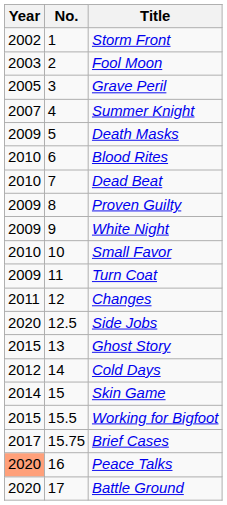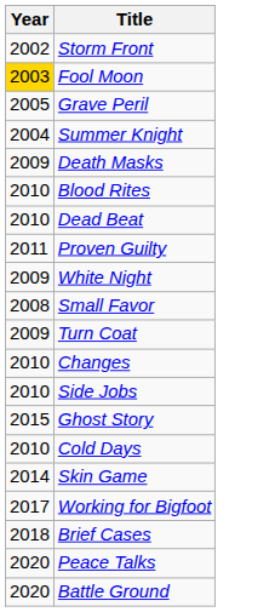- column: No. | 1 | 2 | 3 | 4 | 5 | 6 | 7 | 8 | 9 | 10 | 11 | 12 | 12.5 | 13 | 14 | 15 | 15.5 | 15.75 | 16 | 17
Fool Moon | Year: no background -> gold background
Summer Knight | Year: 2007 -> 2004
Proven Guilty | Year: 2009 -> 2011
Small Favor | Year: 2010 -> 2008
Changes | Year: 2011 -> 2010
Side Jobs | Year: 2020 -> 2010
Cold Days | Year: 2012 -> 2010
Working for Bigfoot | Year: 2015 -> 2017
Brief Cases | Year: 2017 -> 2018
Peace Talks | Year: lightsalmon background -> no background
